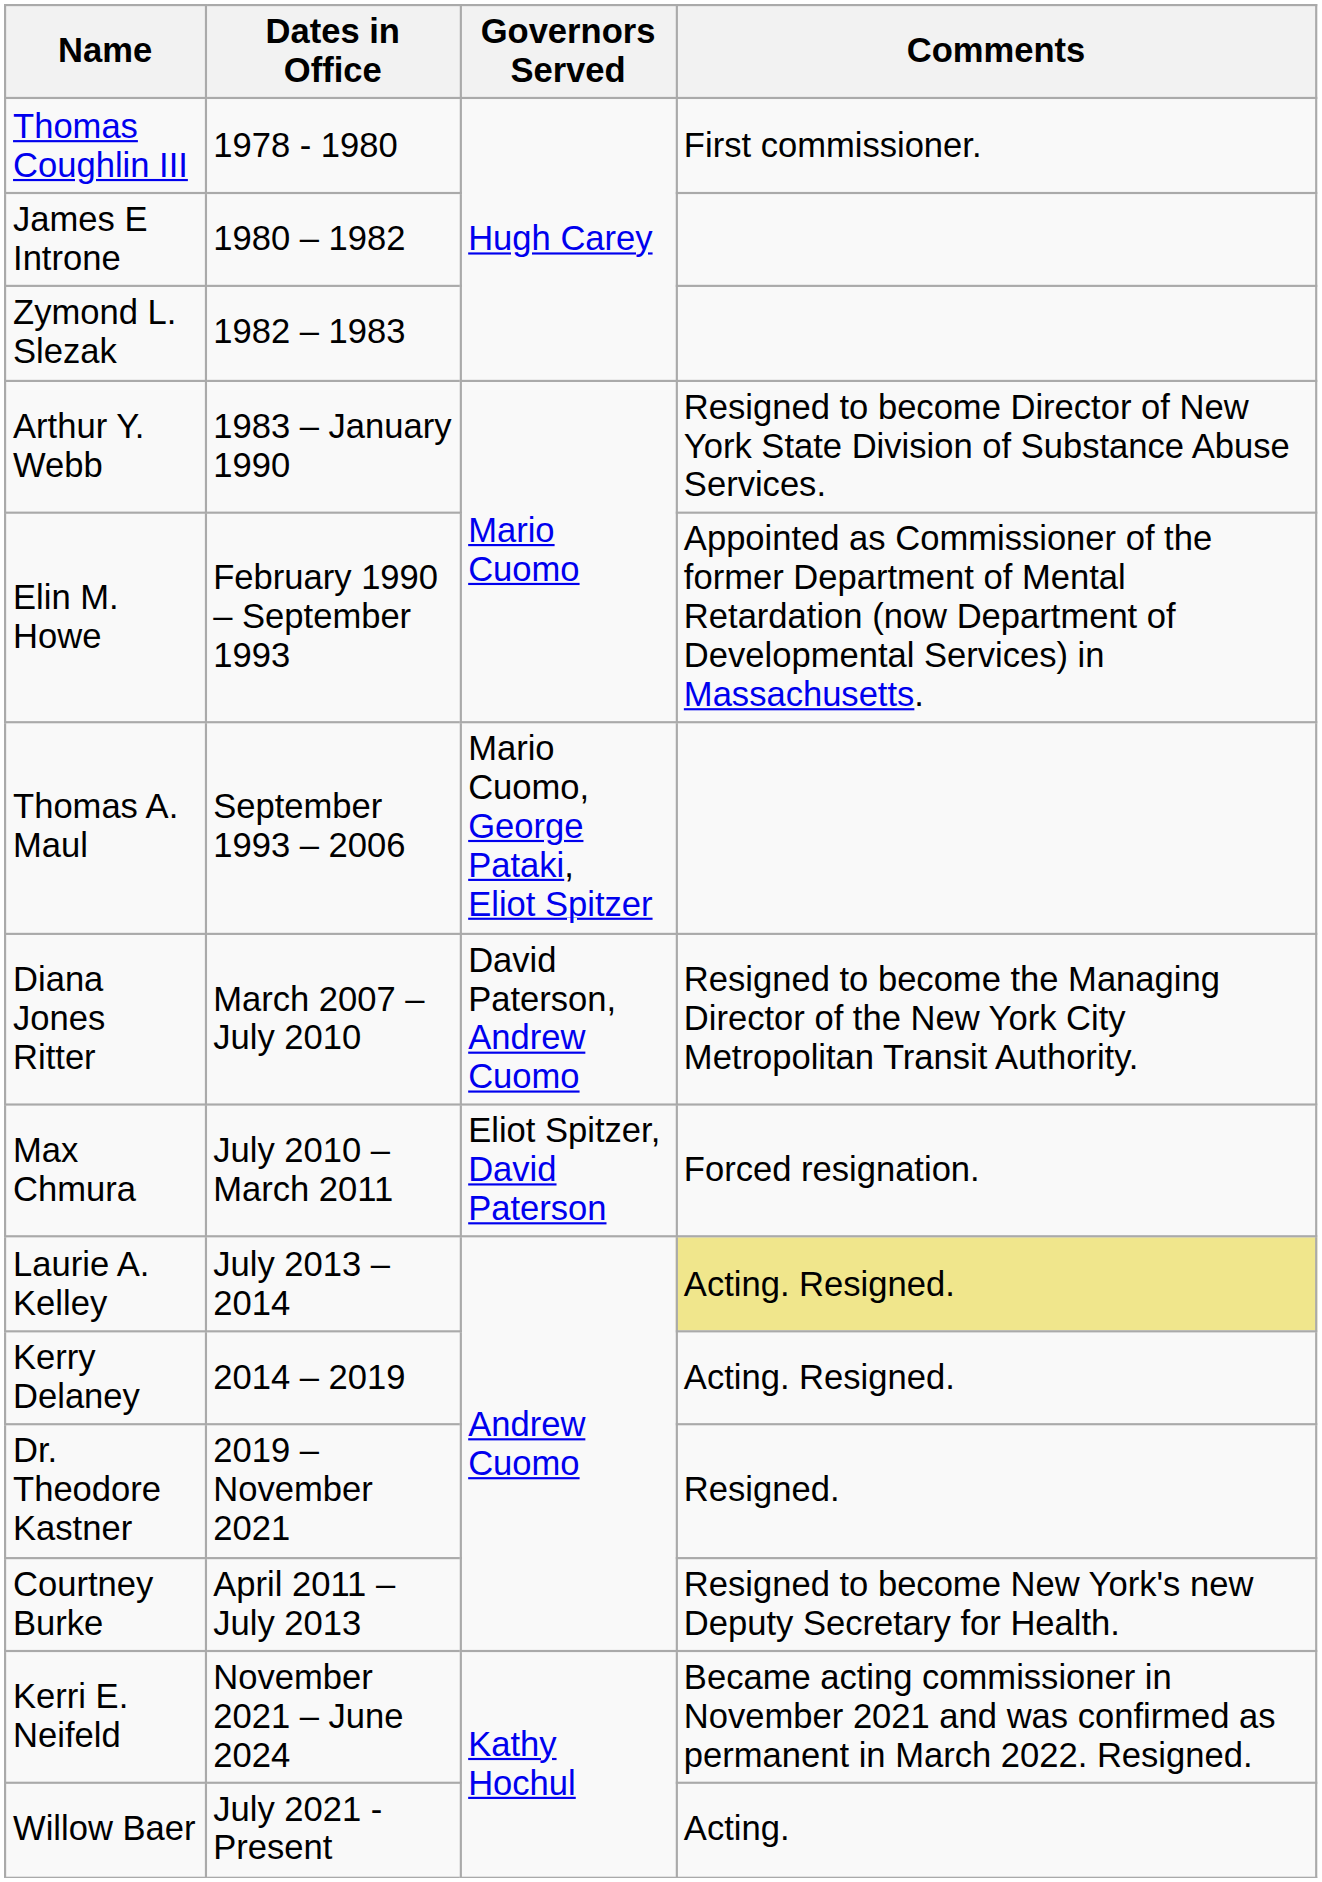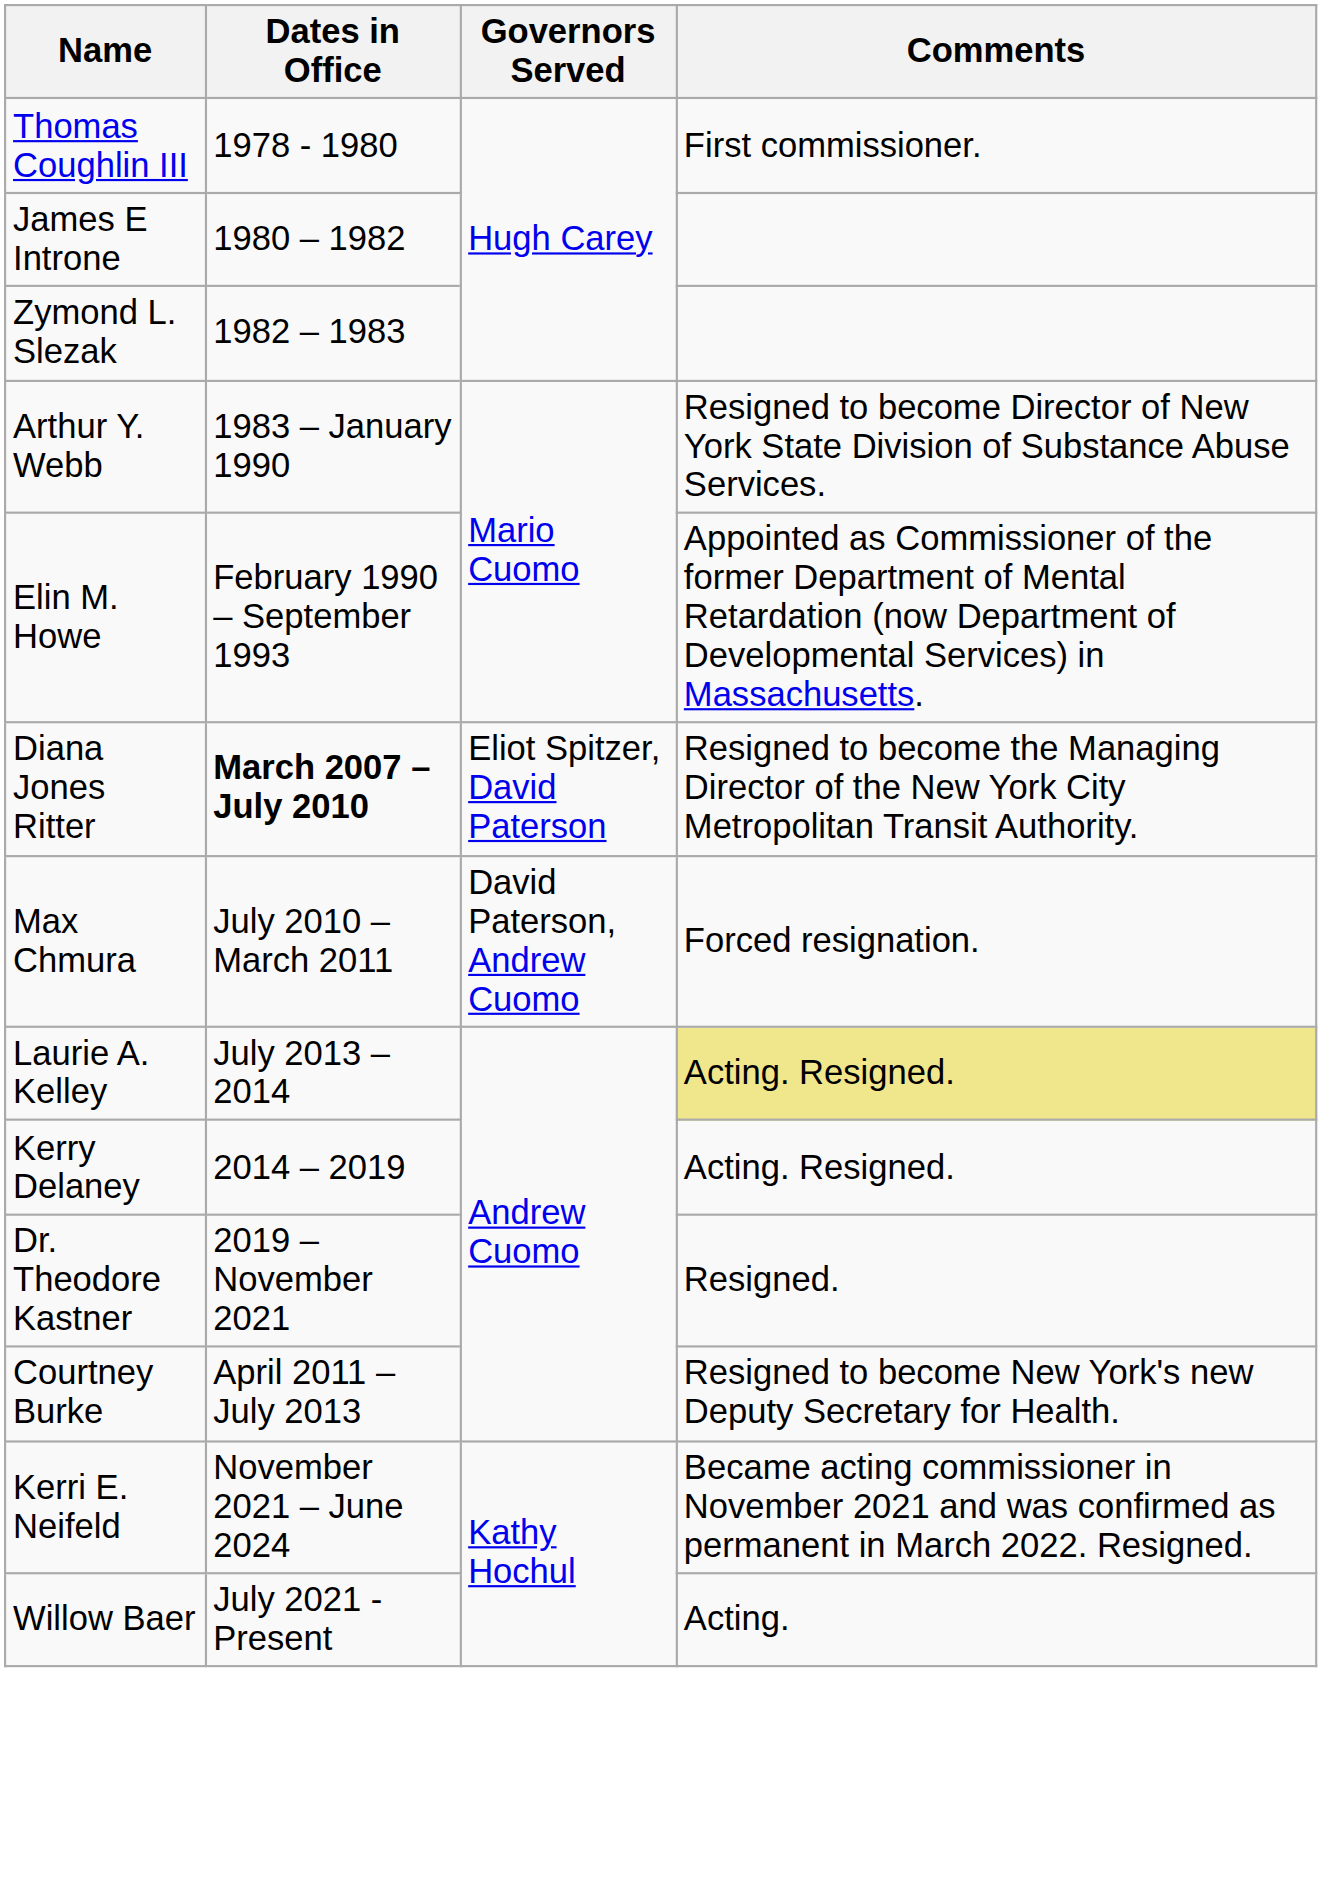- row: Thomas A. Maul | September 1993 – 2006 | Mario Cuomo, George Pataki, Eliot Spitzer
Diana Jones Ritter | Dates in Office: normal -> bold
Diana Jones Ritter | Governors Served: David Paterson, Andrew Cuomo -> Eliot Spitzer, David Paterson
Max Chmura | Governors Served: Eliot Spitzer, David Paterson -> David Paterson, Andrew Cuomo
